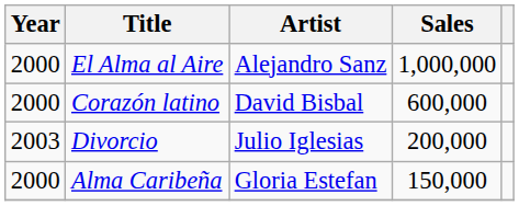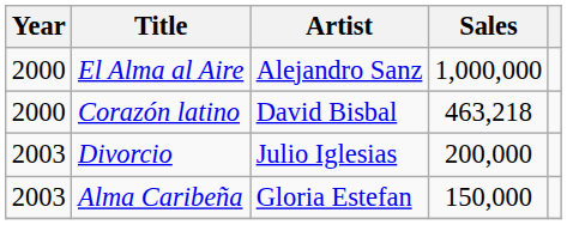Corazón latino | Sales: 600,000 -> 463,218
Alma Caribeña | Year: 2000 -> 2003
